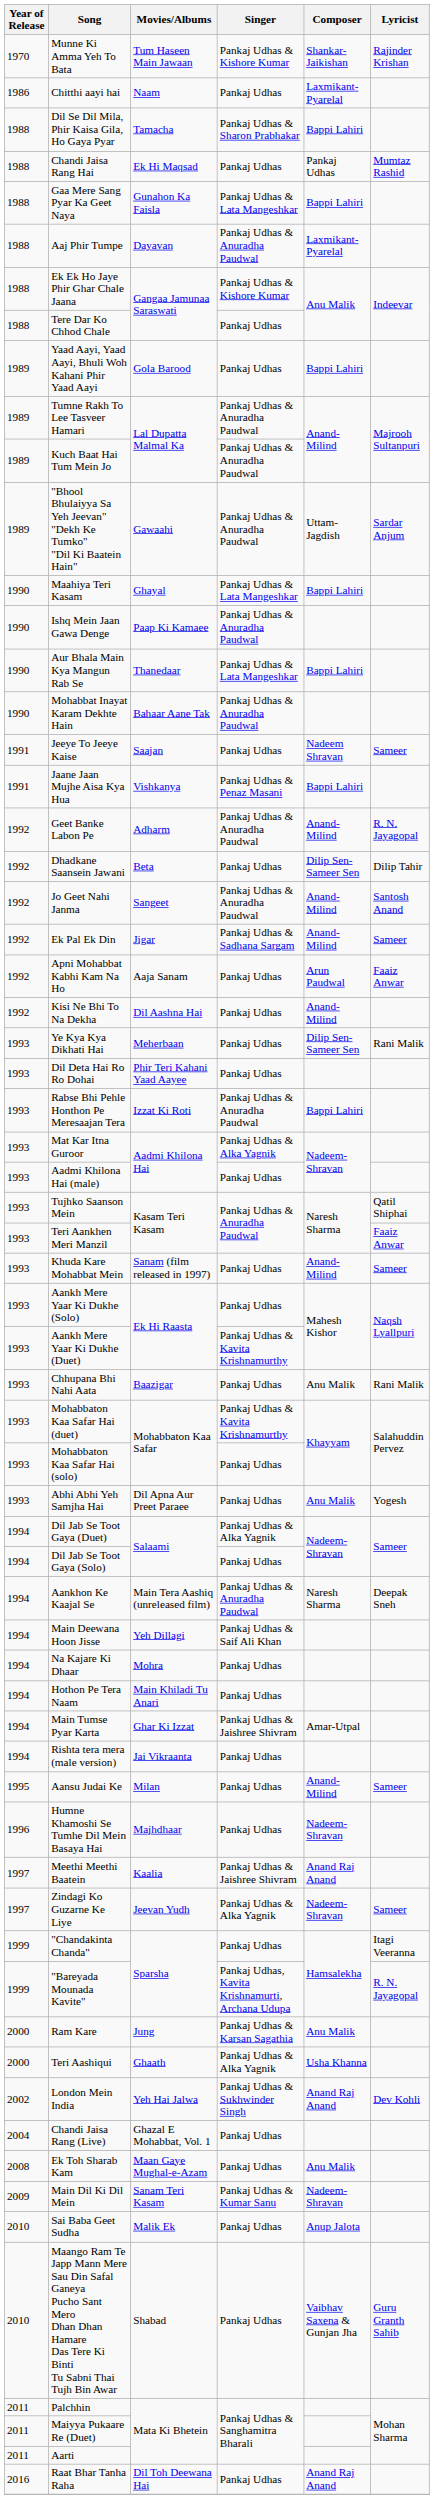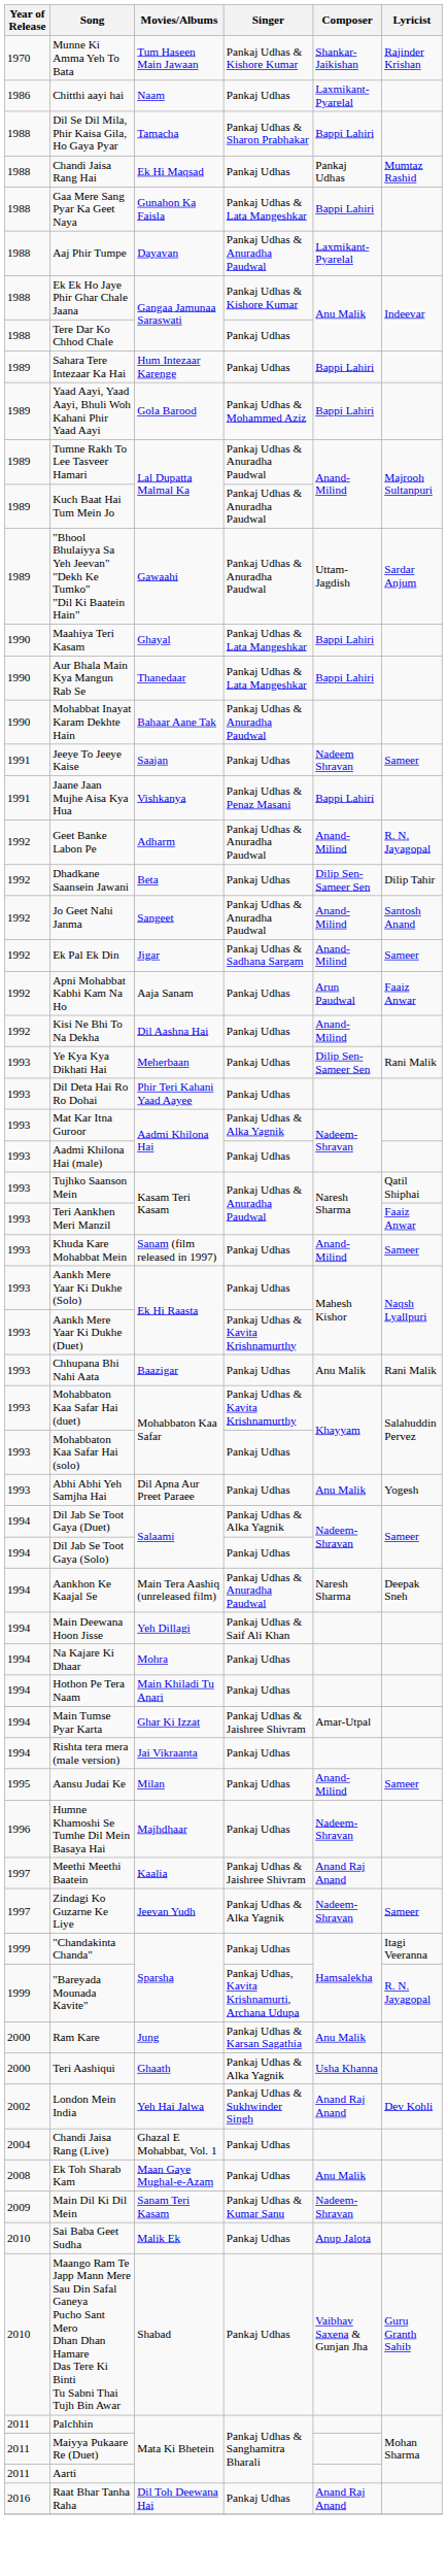+ row: 1989 | Sahara Tere Intezaar Ka Hai | Hum Intezaar Karenge | Pankaj Udhas | Bappi Lahiri
Yaad Aayi, Yaad Aayi, Bhuli Woh Kahani Phir Yaad Aayi | Singer: Pankaj Udhas -> Pankaj Udhas & Mohammed Aziz
- row: 1990 | Ishq Mein Jaan Gawa Denge | Paap Ki Kamaee | Pankaj Udhas & Anuradha Paudwal
- row: 1993 | Rabse Bhi Pehle Honthon Pe Meresaajan Tera | Izzat Ki Roti | Pankaj Udhas & Anuradha Paudwal | Bappi Lahiri
